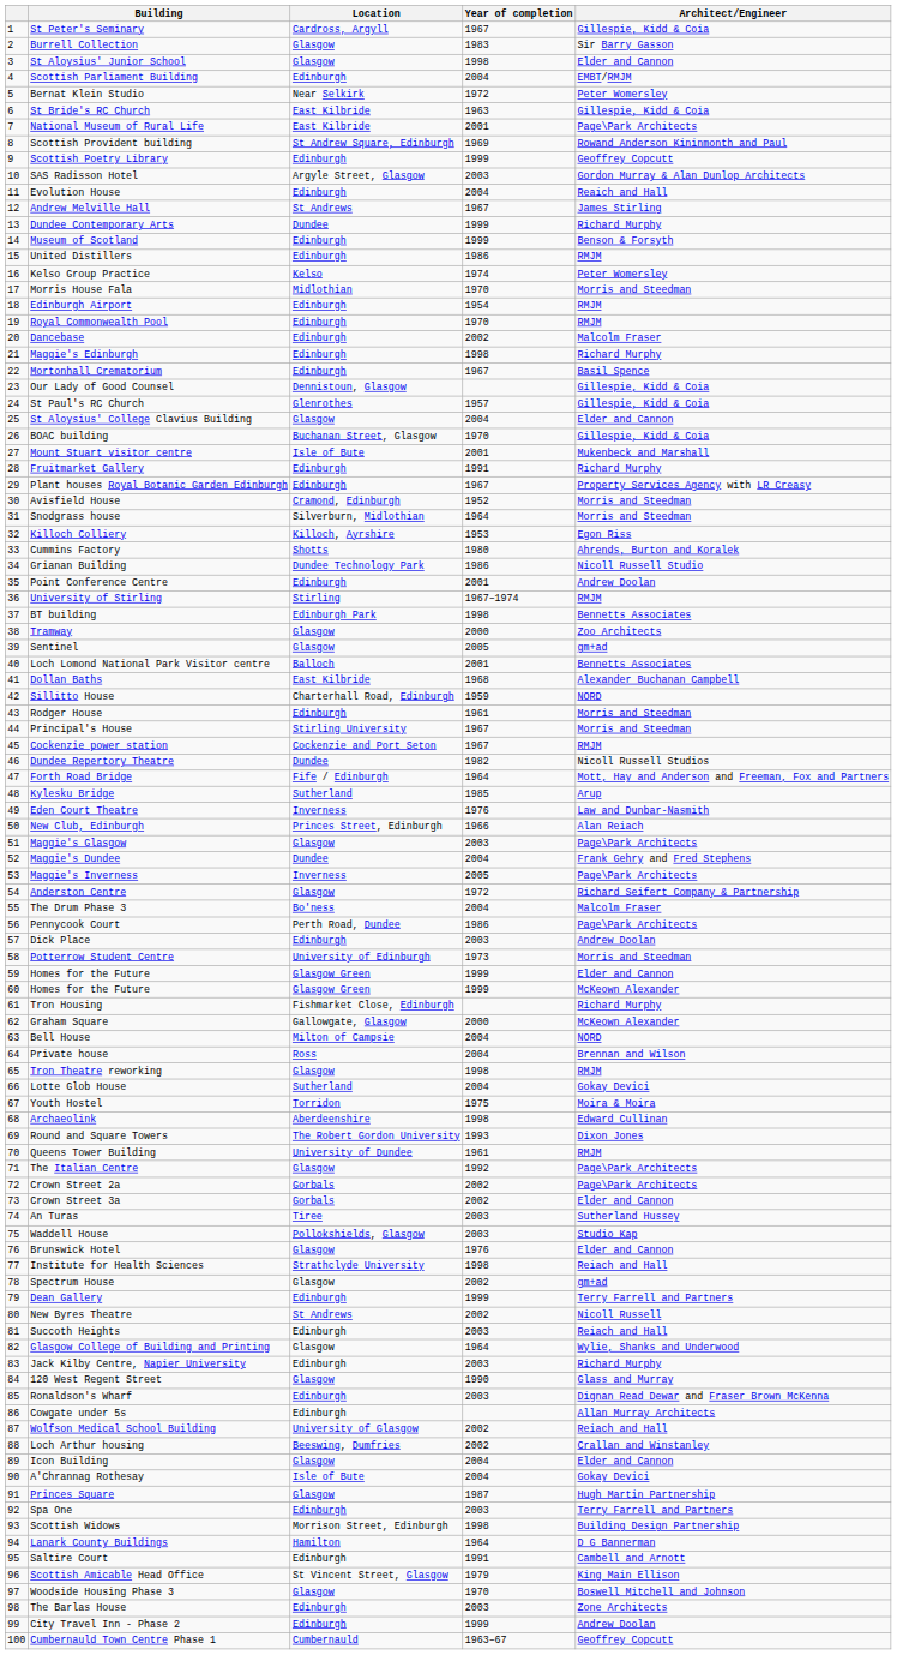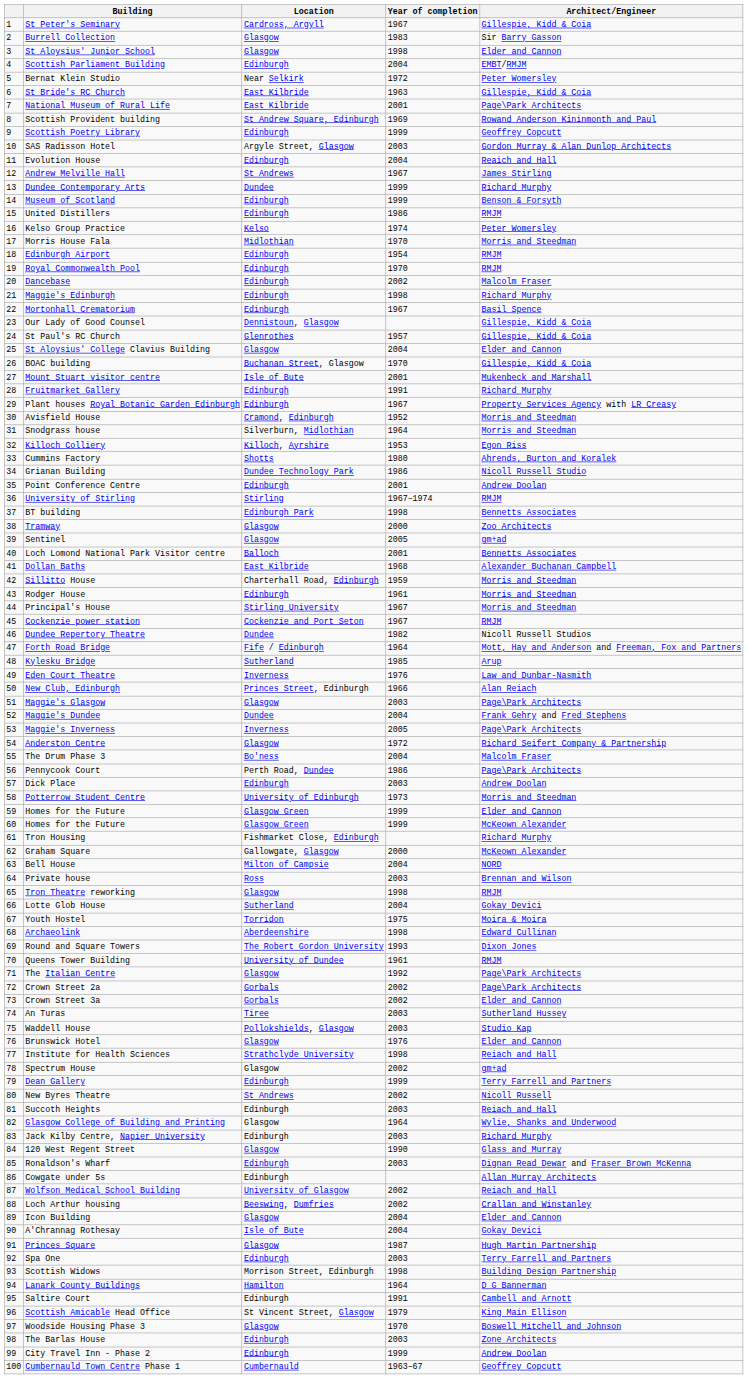Sillitto House | Architect/Engineer: NORD -> Morris and Steedman
Private house | Year of completion: 2004 -> 2003
